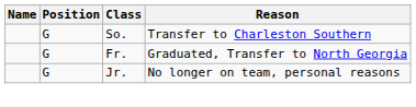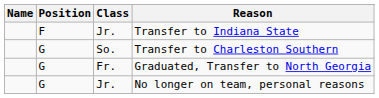+ row: F | Jr. | Transfer to Indiana State
